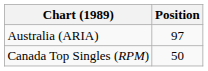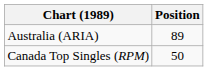Australia (ARIA) | Position: 97 -> 89
